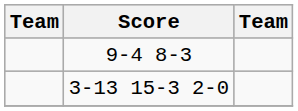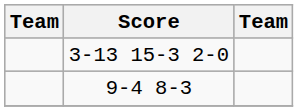rows swapped: 3-13 15-3 2-0 <-> 9-4 8-3
